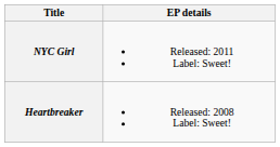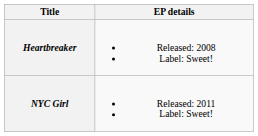rows swapped: Heartbreaker <-> NYC Girl
